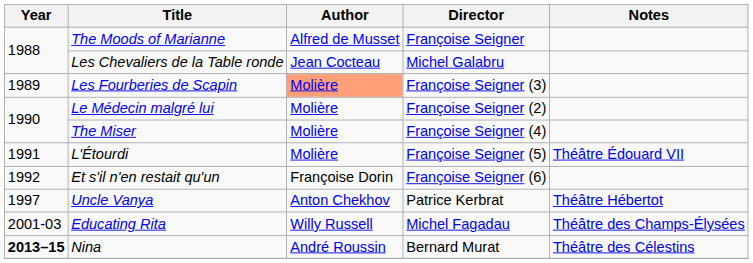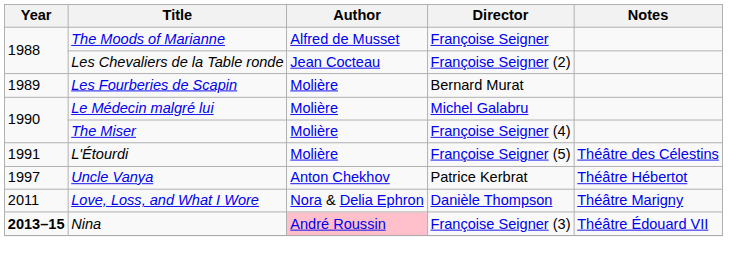Les Chevaliers de la Table ronde | Director: Michel Galabru -> Françoise Seigner (2)
Les Fourberies de Scapin | Author: lightsalmon background -> no background
Les Fourberies de Scapin | Director: Françoise Seigner (3) -> Bernard Murat
Le Médecin malgré lui | Director: Françoise Seigner (2) -> Michel Galabru
L'Étourdi | Notes: Théâtre Édouard VII -> Théâtre des Célestins
- row: 1992 | Et s'il n'en restait qu'un | Françoise Dorin | Françoise Seigner (6)
- row: 2001-03 | Educating Rita | Willy Russell | Michel Fagadau | Théâtre des Champs-Élysées
+ row: 2011 | Love, Loss, and What I Wore | Nora & Delia Ephron | Danièle Thompson | Théâtre Marigny
Nina | Author: no background -> pink background
Nina | Director: Bernard Murat -> Françoise Seigner (3)
Nina | Notes: Théâtre des Célestins -> Théâtre Édouard VII
